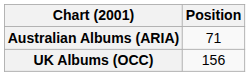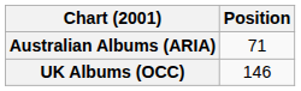UK Albums (OCC) | Position: 156 -> 146
